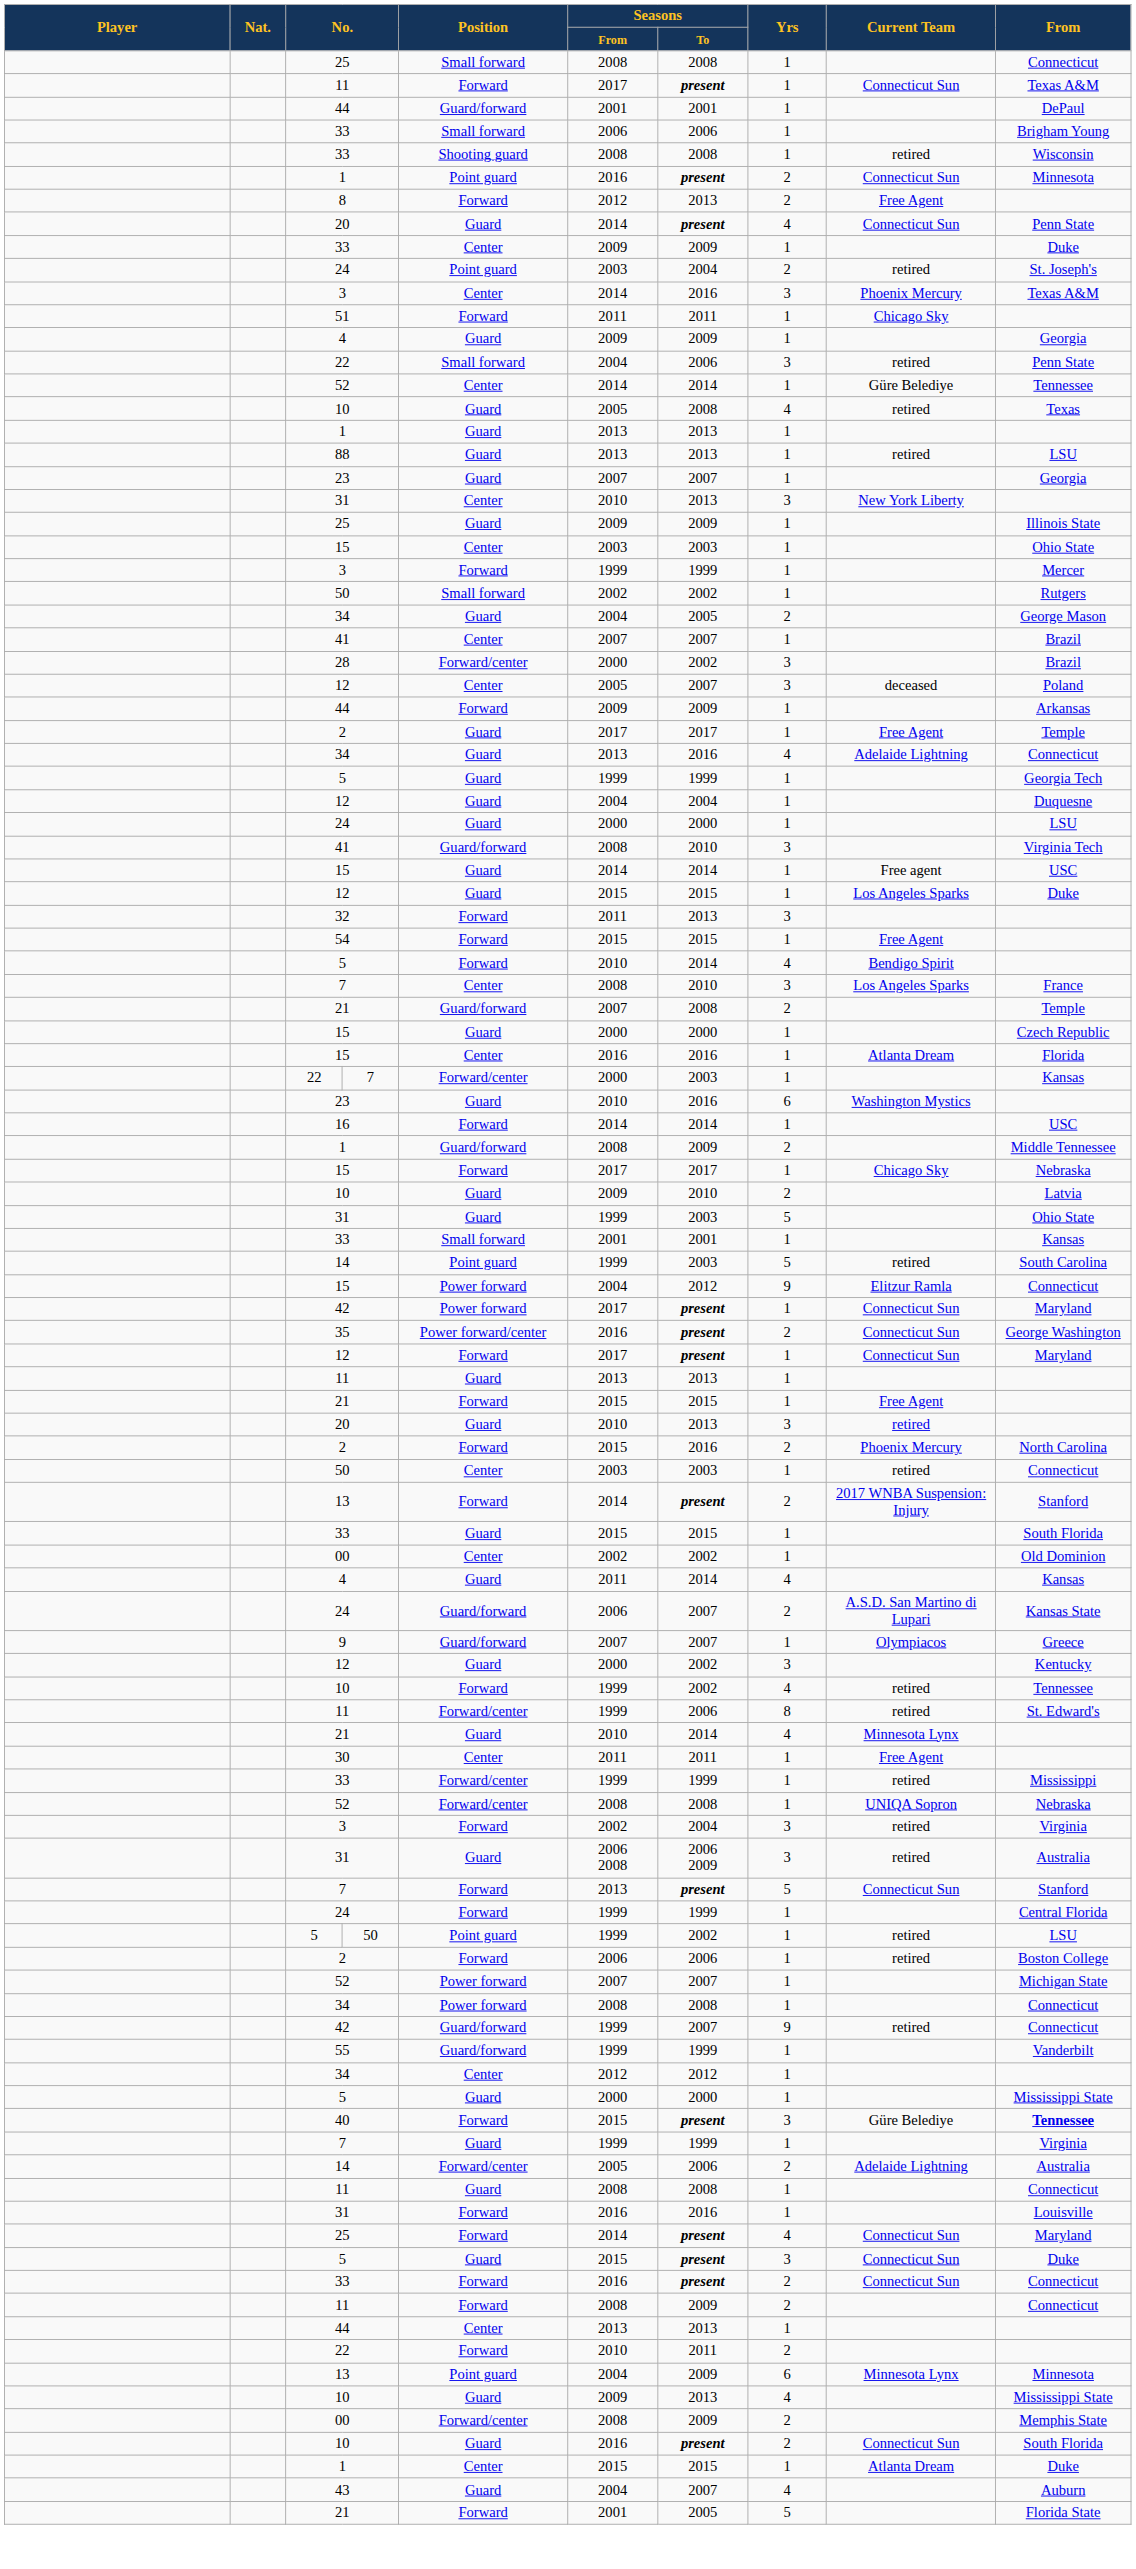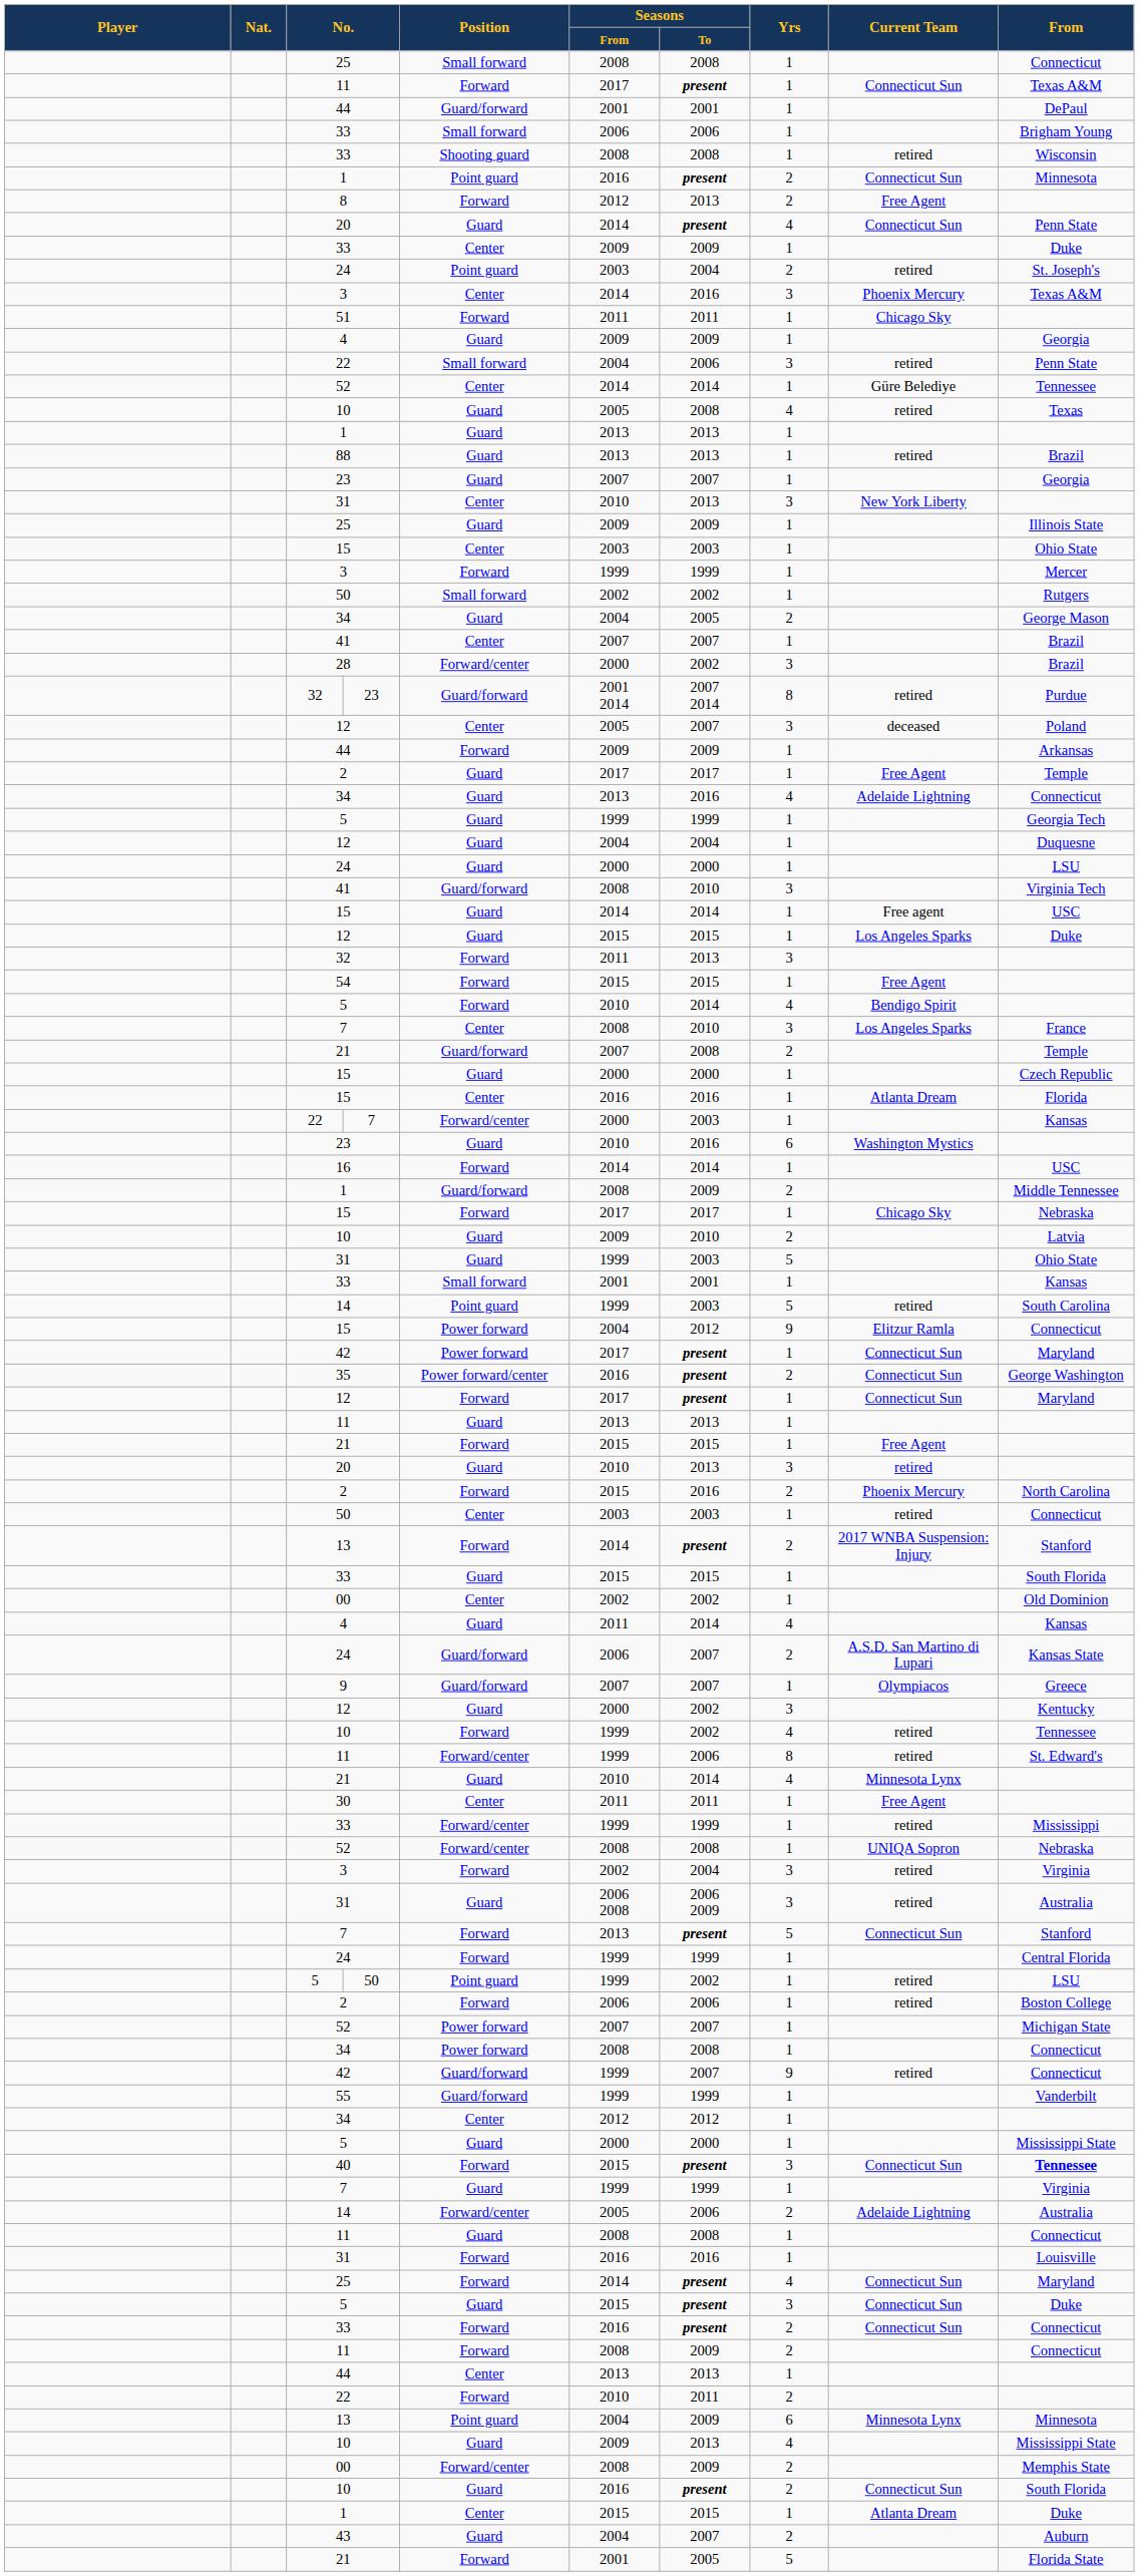88 | From: LSU -> Brazil
+ row: 32 | 23 | Guard/forward | 2001 2014 | 2007 2014 | 8 | retired | Purdue
40 | Current Team: Güre Belediye -> Connecticut Sun
43 | Yrs: 4 -> 2
